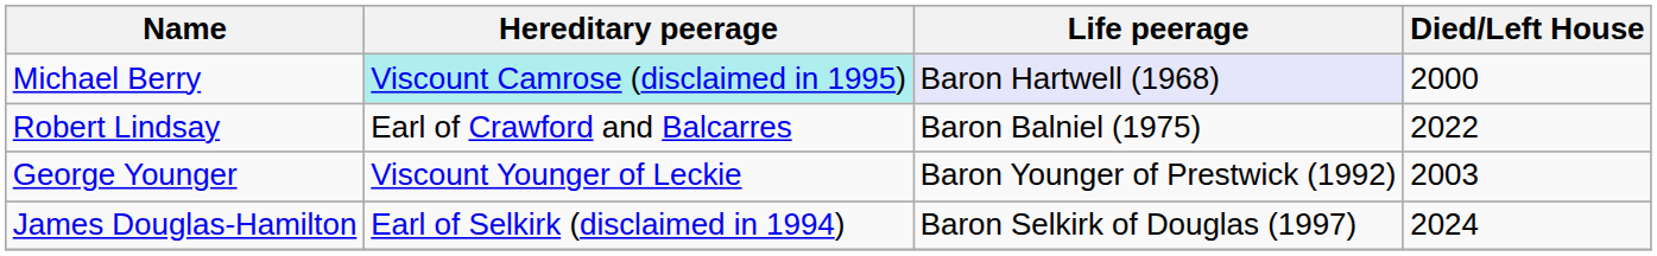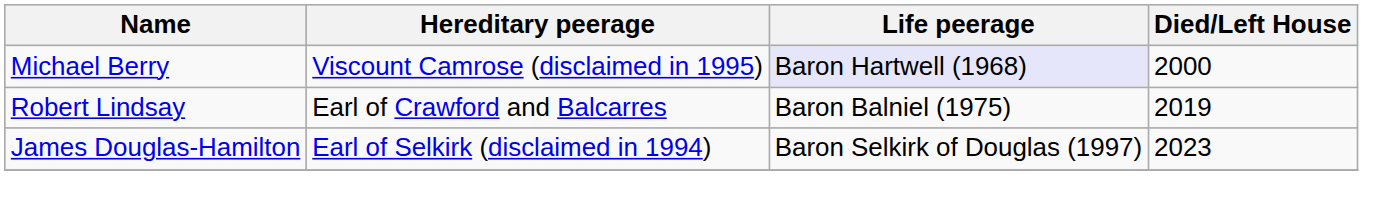Michael Berry | Hereditary peerage: paleturquoise background -> no background
Robert Lindsay | Died/Left House: 2022 -> 2019
- row: George Younger | Viscount Younger of Leckie | Baron Younger of Prestwick (1992) | 2003
James Douglas-Hamilton | Died/Left House: 2024 -> 2023
